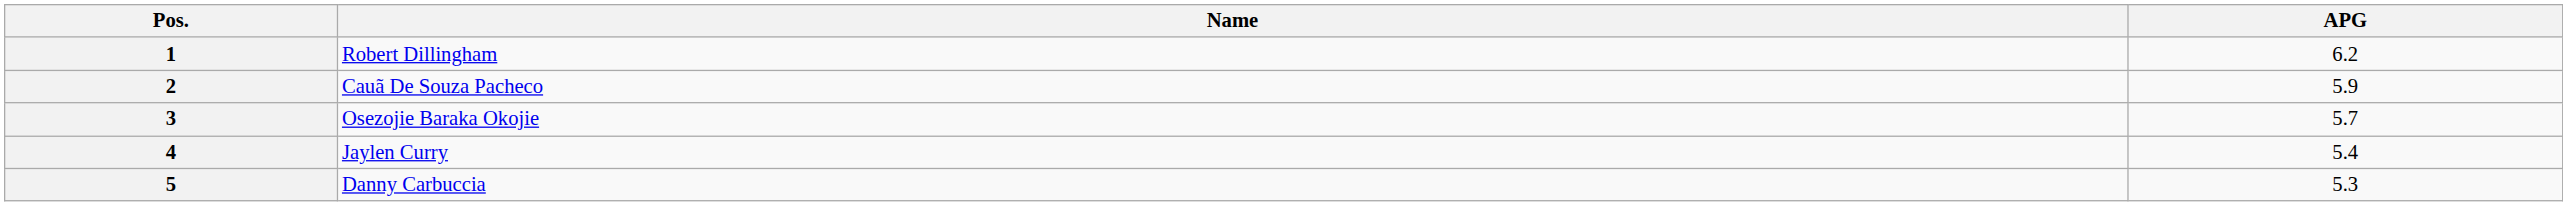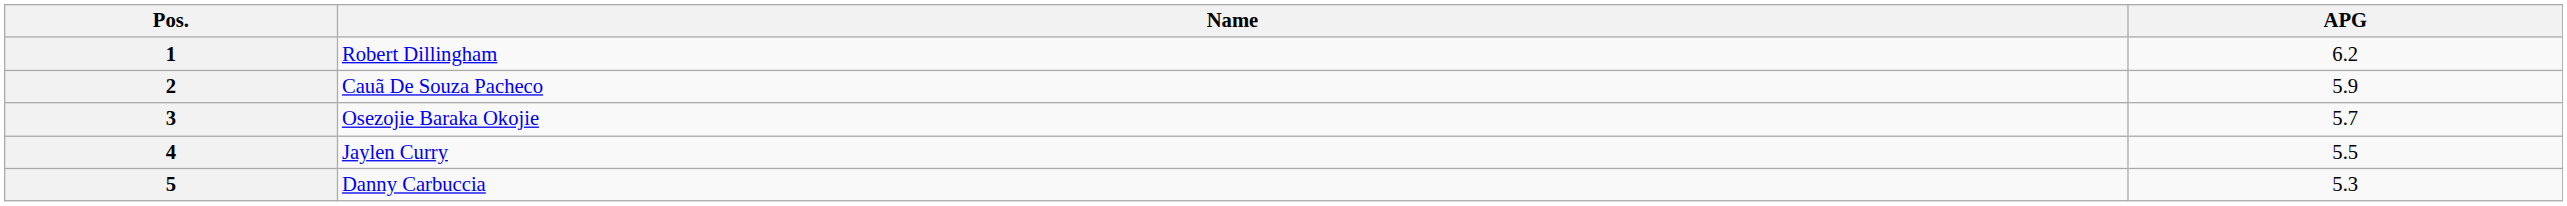4 | APG: 5.4 -> 5.5
